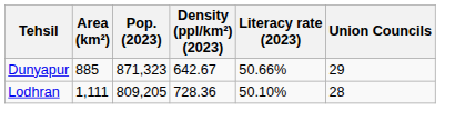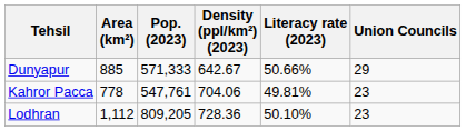Dunyapur | Pop. (2023): 871,323 -> 571,333
+ row: Kahror Pacca | 778 | 547,761 | 704.06 | 49.81% | 23
Lodhran | Area (km²): 1,111 -> 1,112
Lodhran | Union Councils: 28 -> 23
